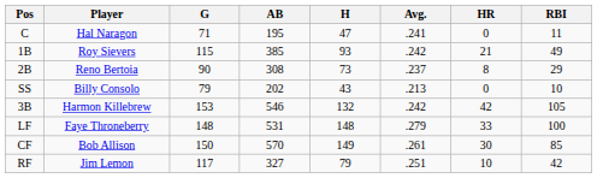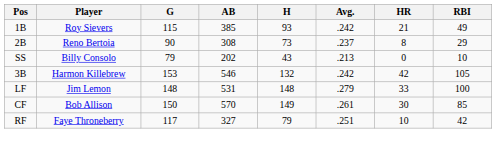- row: C | Hal Naragon | 71 | 195 | 47 | .241 | 0 | 11
LF | Player: Faye Throneberry -> Jim Lemon
RF | Player: Jim Lemon -> Faye Throneberry
